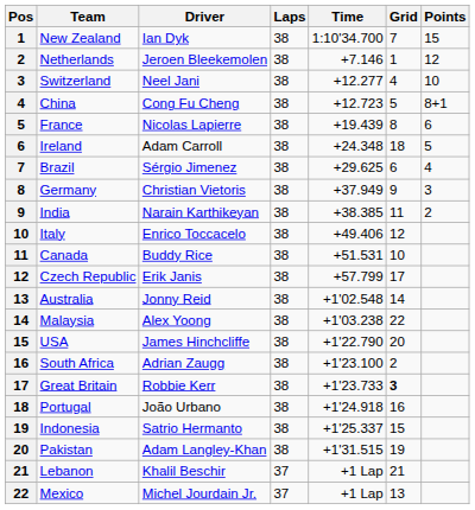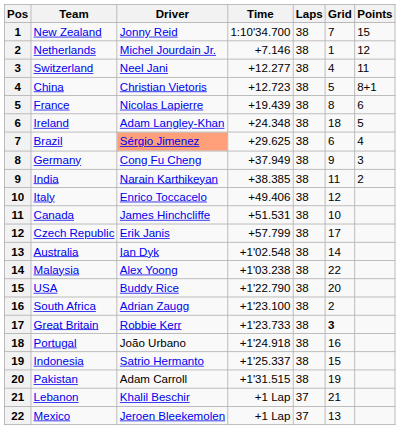columns swapped: Laps <-> Time
New Zealand | Driver: Ian Dyk -> Jonny Reid
Netherlands | Driver: Jeroen Bleekemolen -> Michel Jourdain Jr.
Switzerland | Points: 10 -> 11
China | Driver: Cong Fu Cheng -> Christian Vietoris
Ireland | Driver: Adam Carroll -> Adam Langley-Khan
Brazil | Driver: no background -> lightsalmon background
Germany | Driver: Christian Vietoris -> Cong Fu Cheng
Canada | Driver: Buddy Rice -> James Hinchcliffe
Australia | Driver: Jonny Reid -> Ian Dyk
USA | Driver: James Hinchcliffe -> Buddy Rice
Pakistan | Driver: Adam Langley-Khan -> Adam Carroll
Mexico | Driver: Michel Jourdain Jr. -> Jeroen Bleekemolen
